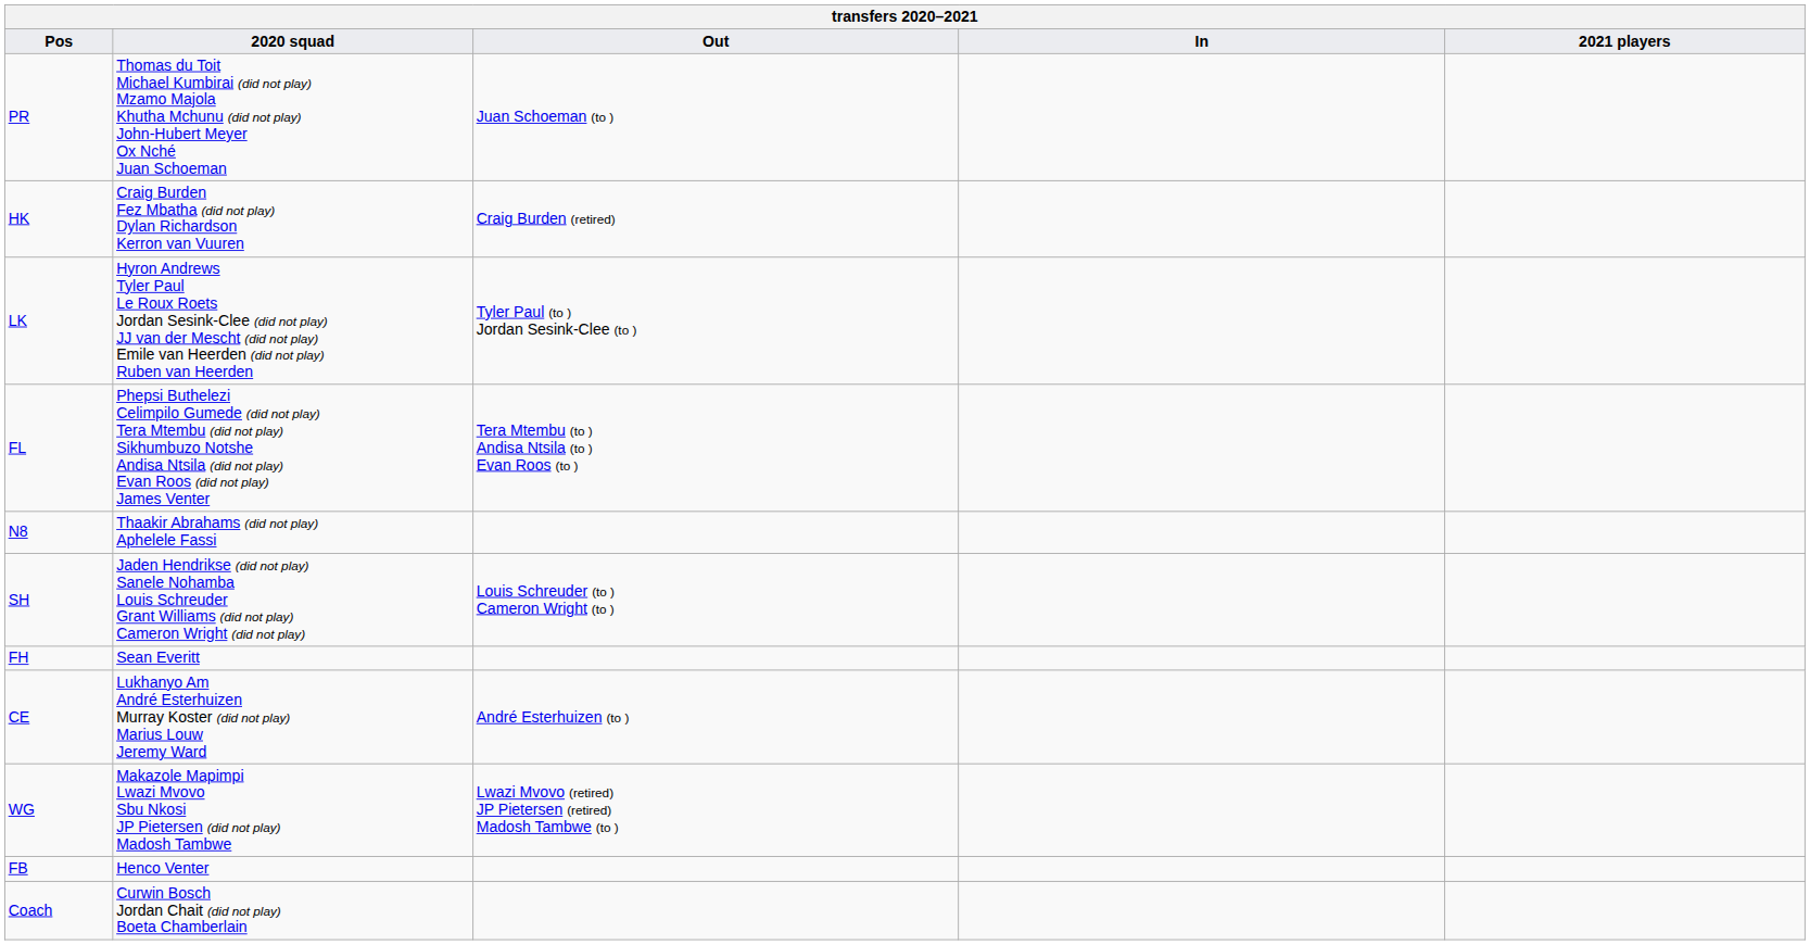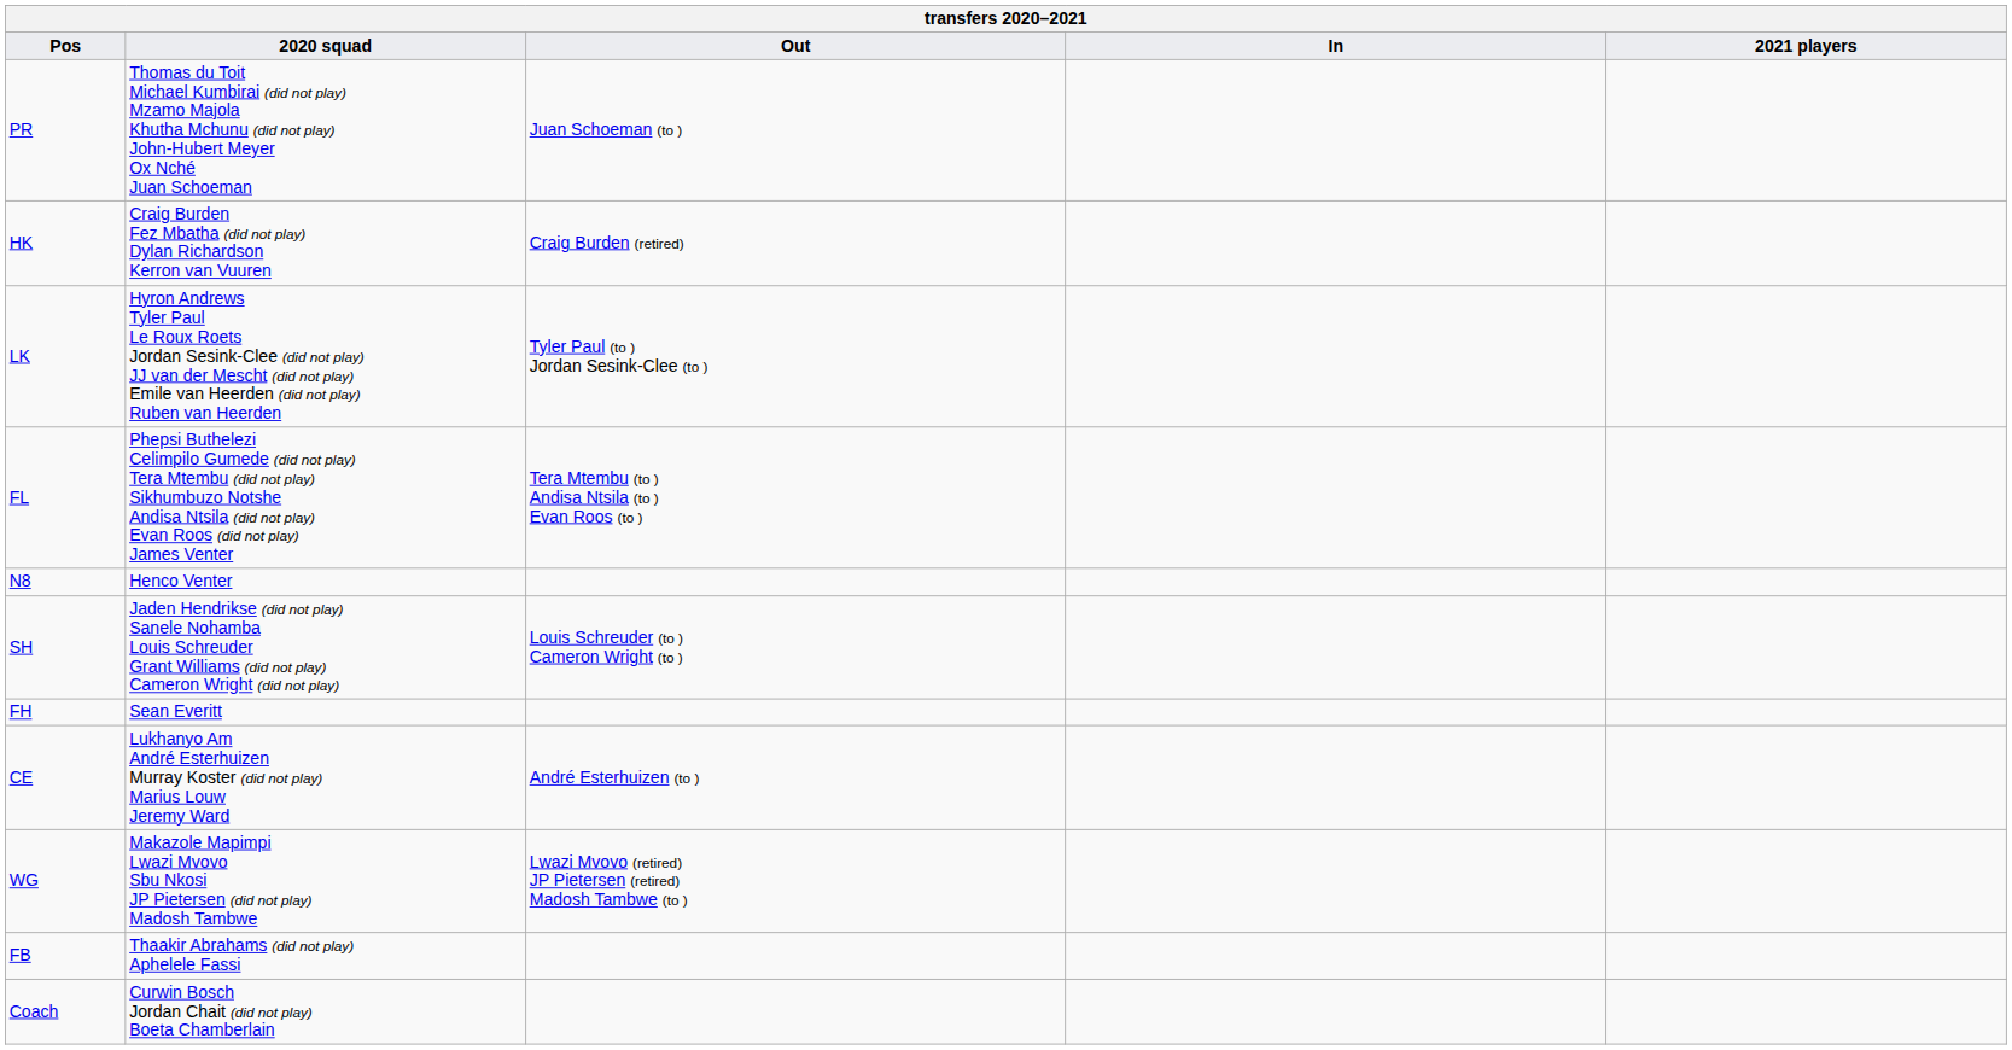N8 | 2020 squad: Thaakir Abrahams (did not play) Aphelele Fassi -> Henco Venter
FB | 2020 squad: Henco Venter -> Thaakir Abrahams (did not play) Aphelele Fassi
